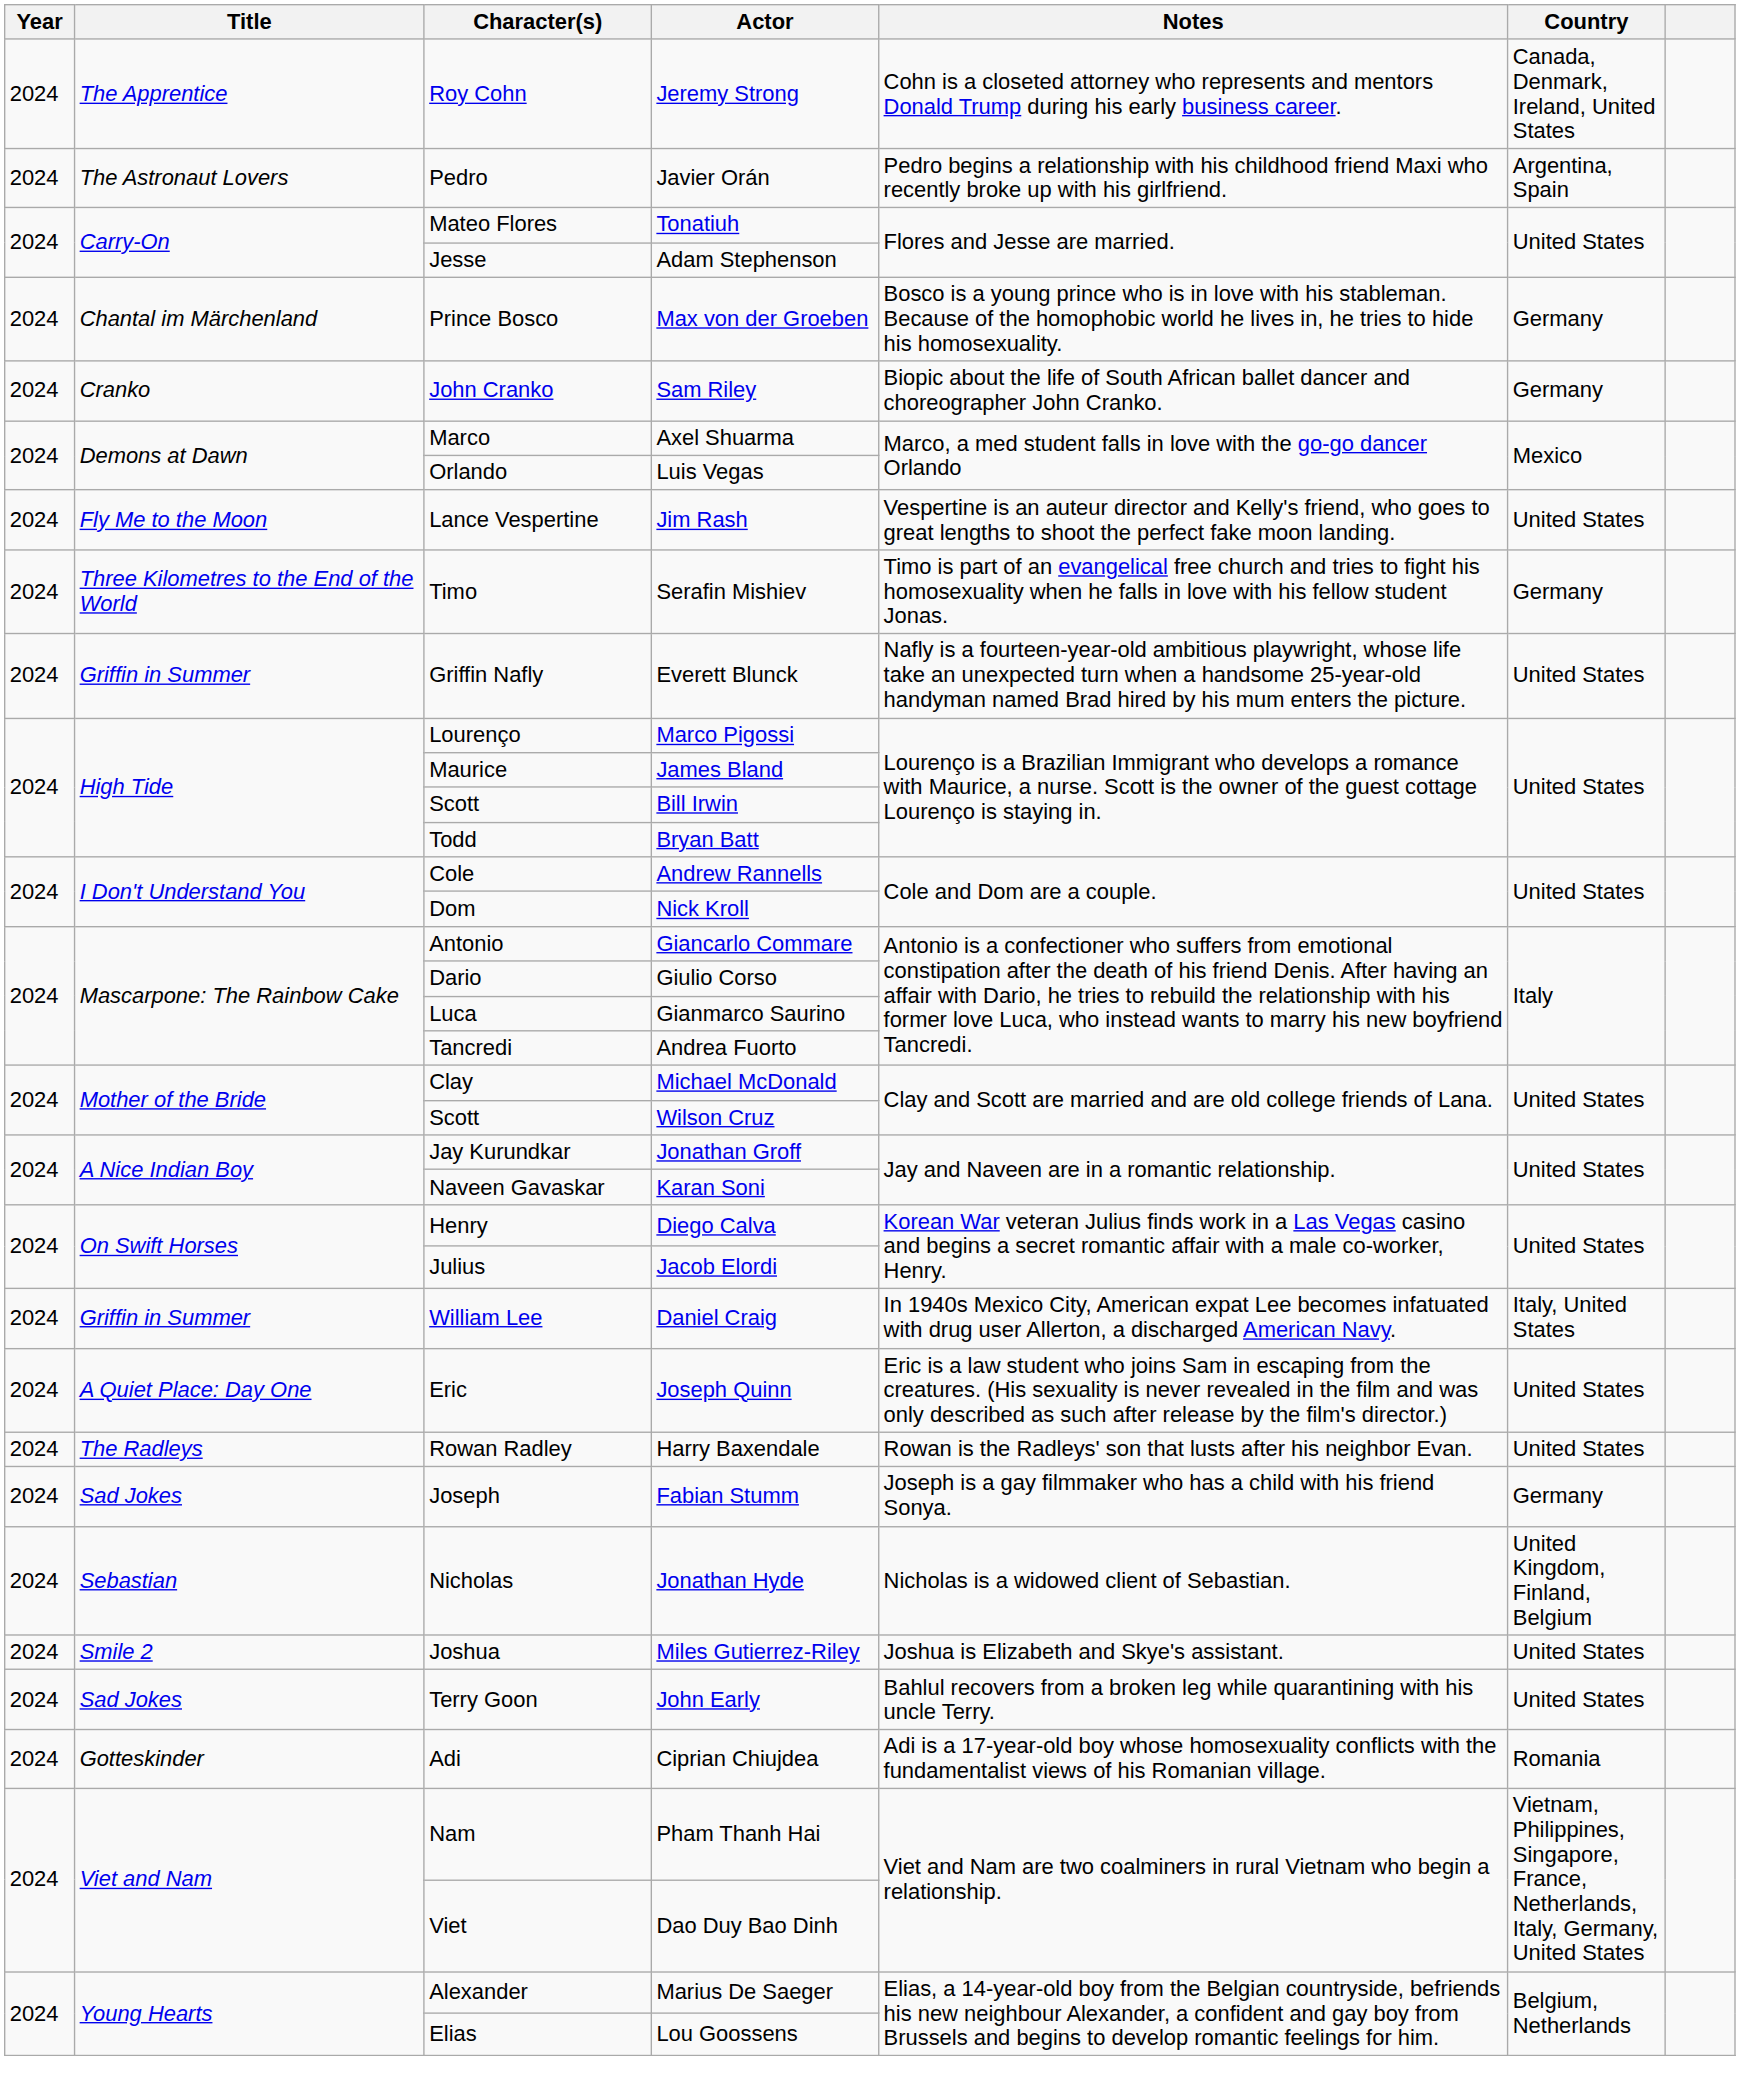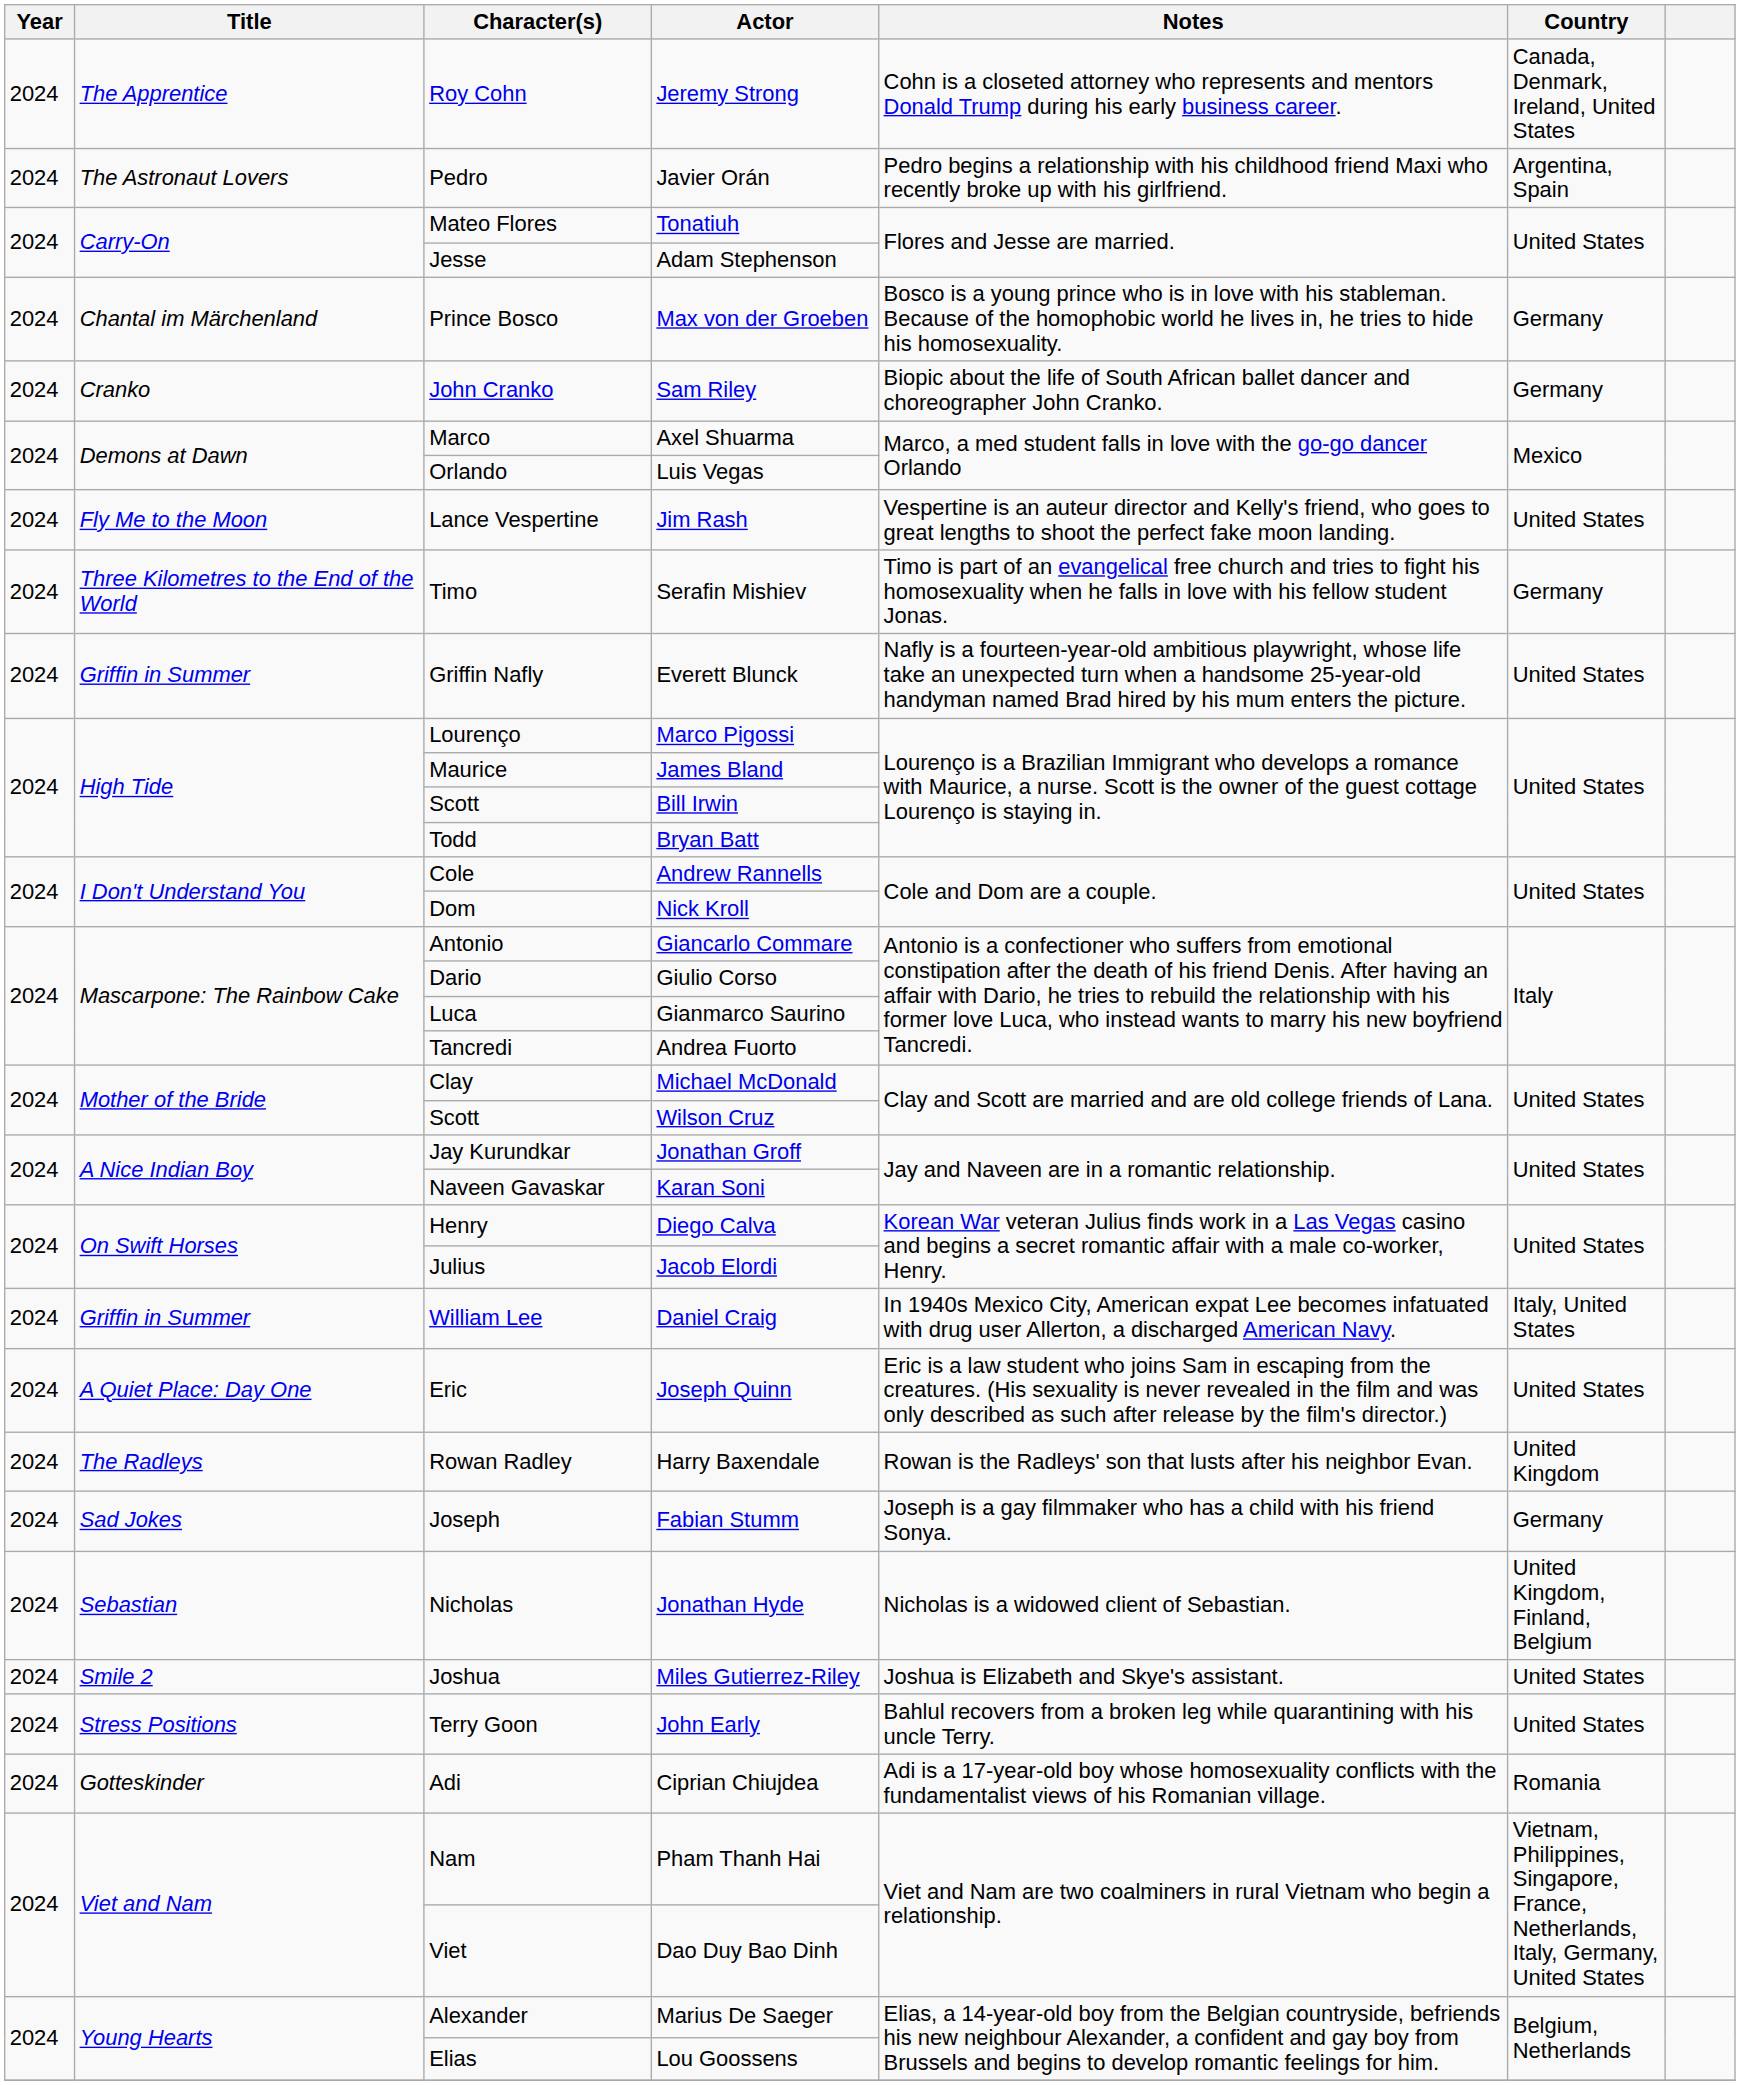Harry Baxendale | Country: United States -> United Kingdom
John Early | Title: Sad Jokes -> Stress Positions
